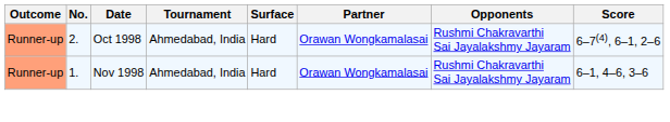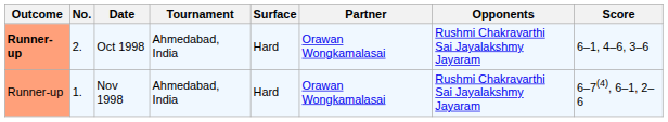Oct 1998 | Outcome: normal -> bold
Oct 1998 | Score: 6–7(4), 6–1, 2–6 -> 6–1, 4–6, 3–6
Nov 1998 | Score: 6–1, 4–6, 3–6 -> 6–7(4), 6–1, 2–6
